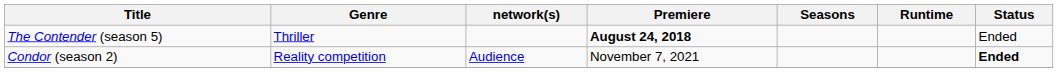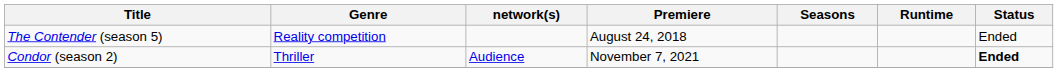The Contender (season 5) | Genre: Thriller -> Reality competition
The Contender (season 5) | Premiere: bold -> normal
Condor (season 2) | Genre: Reality competition -> Thriller
